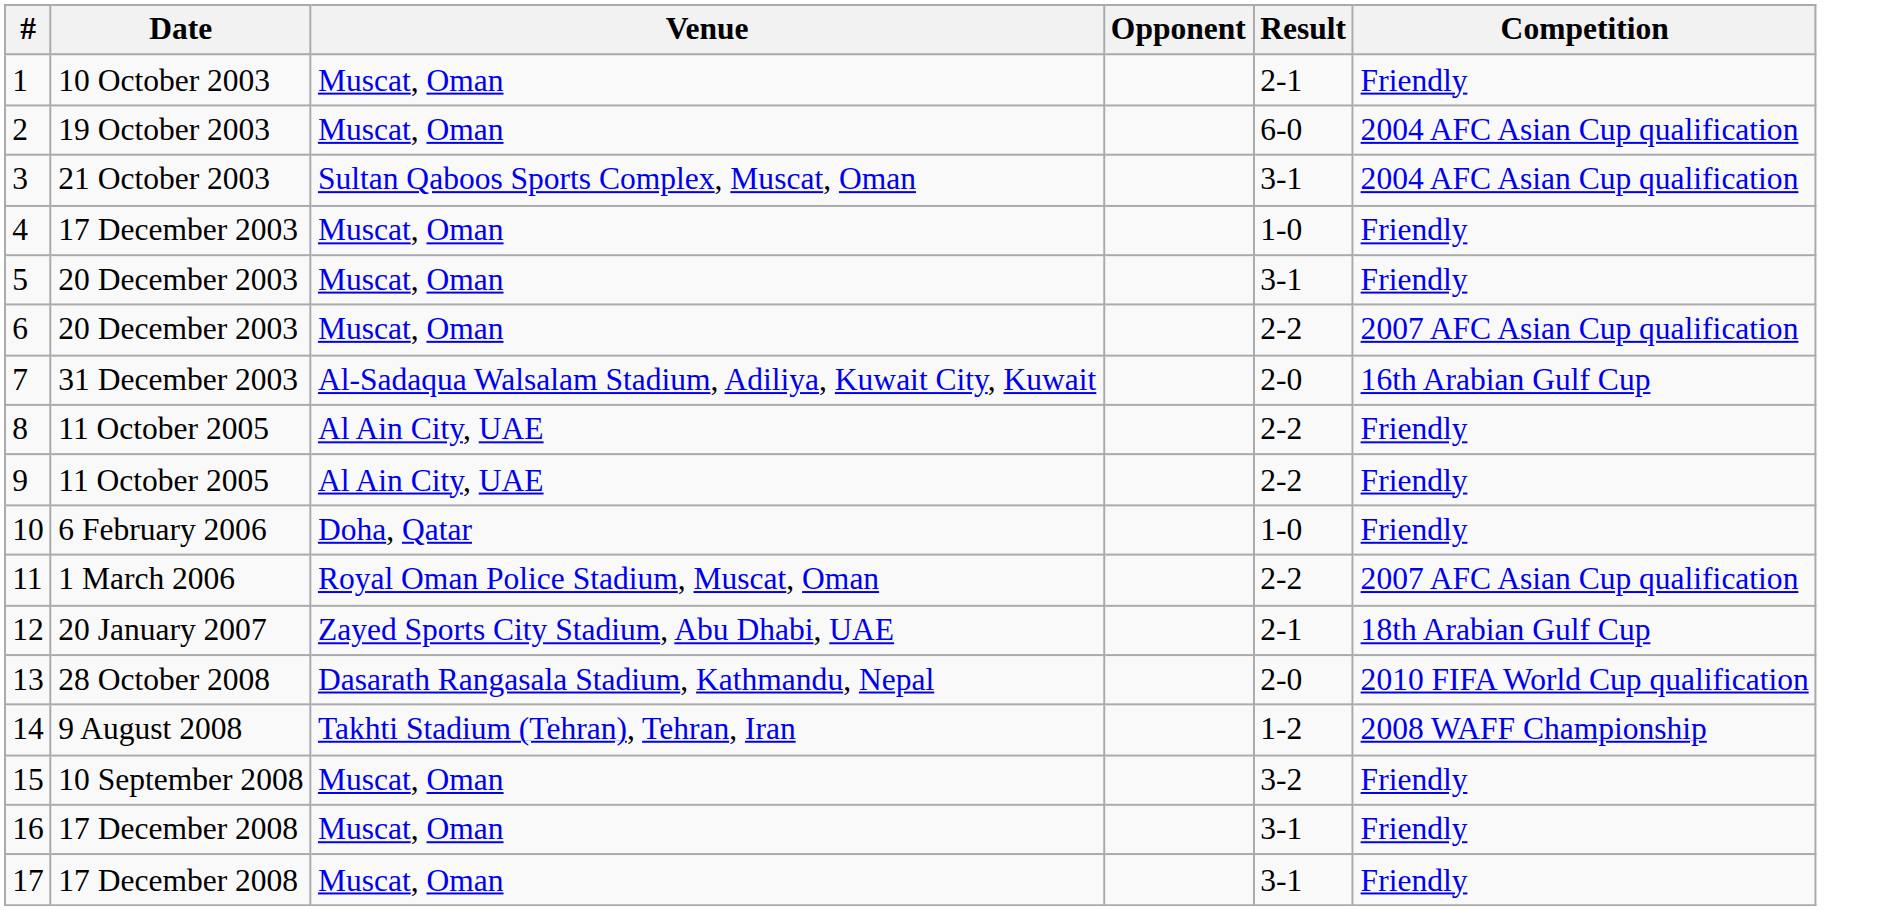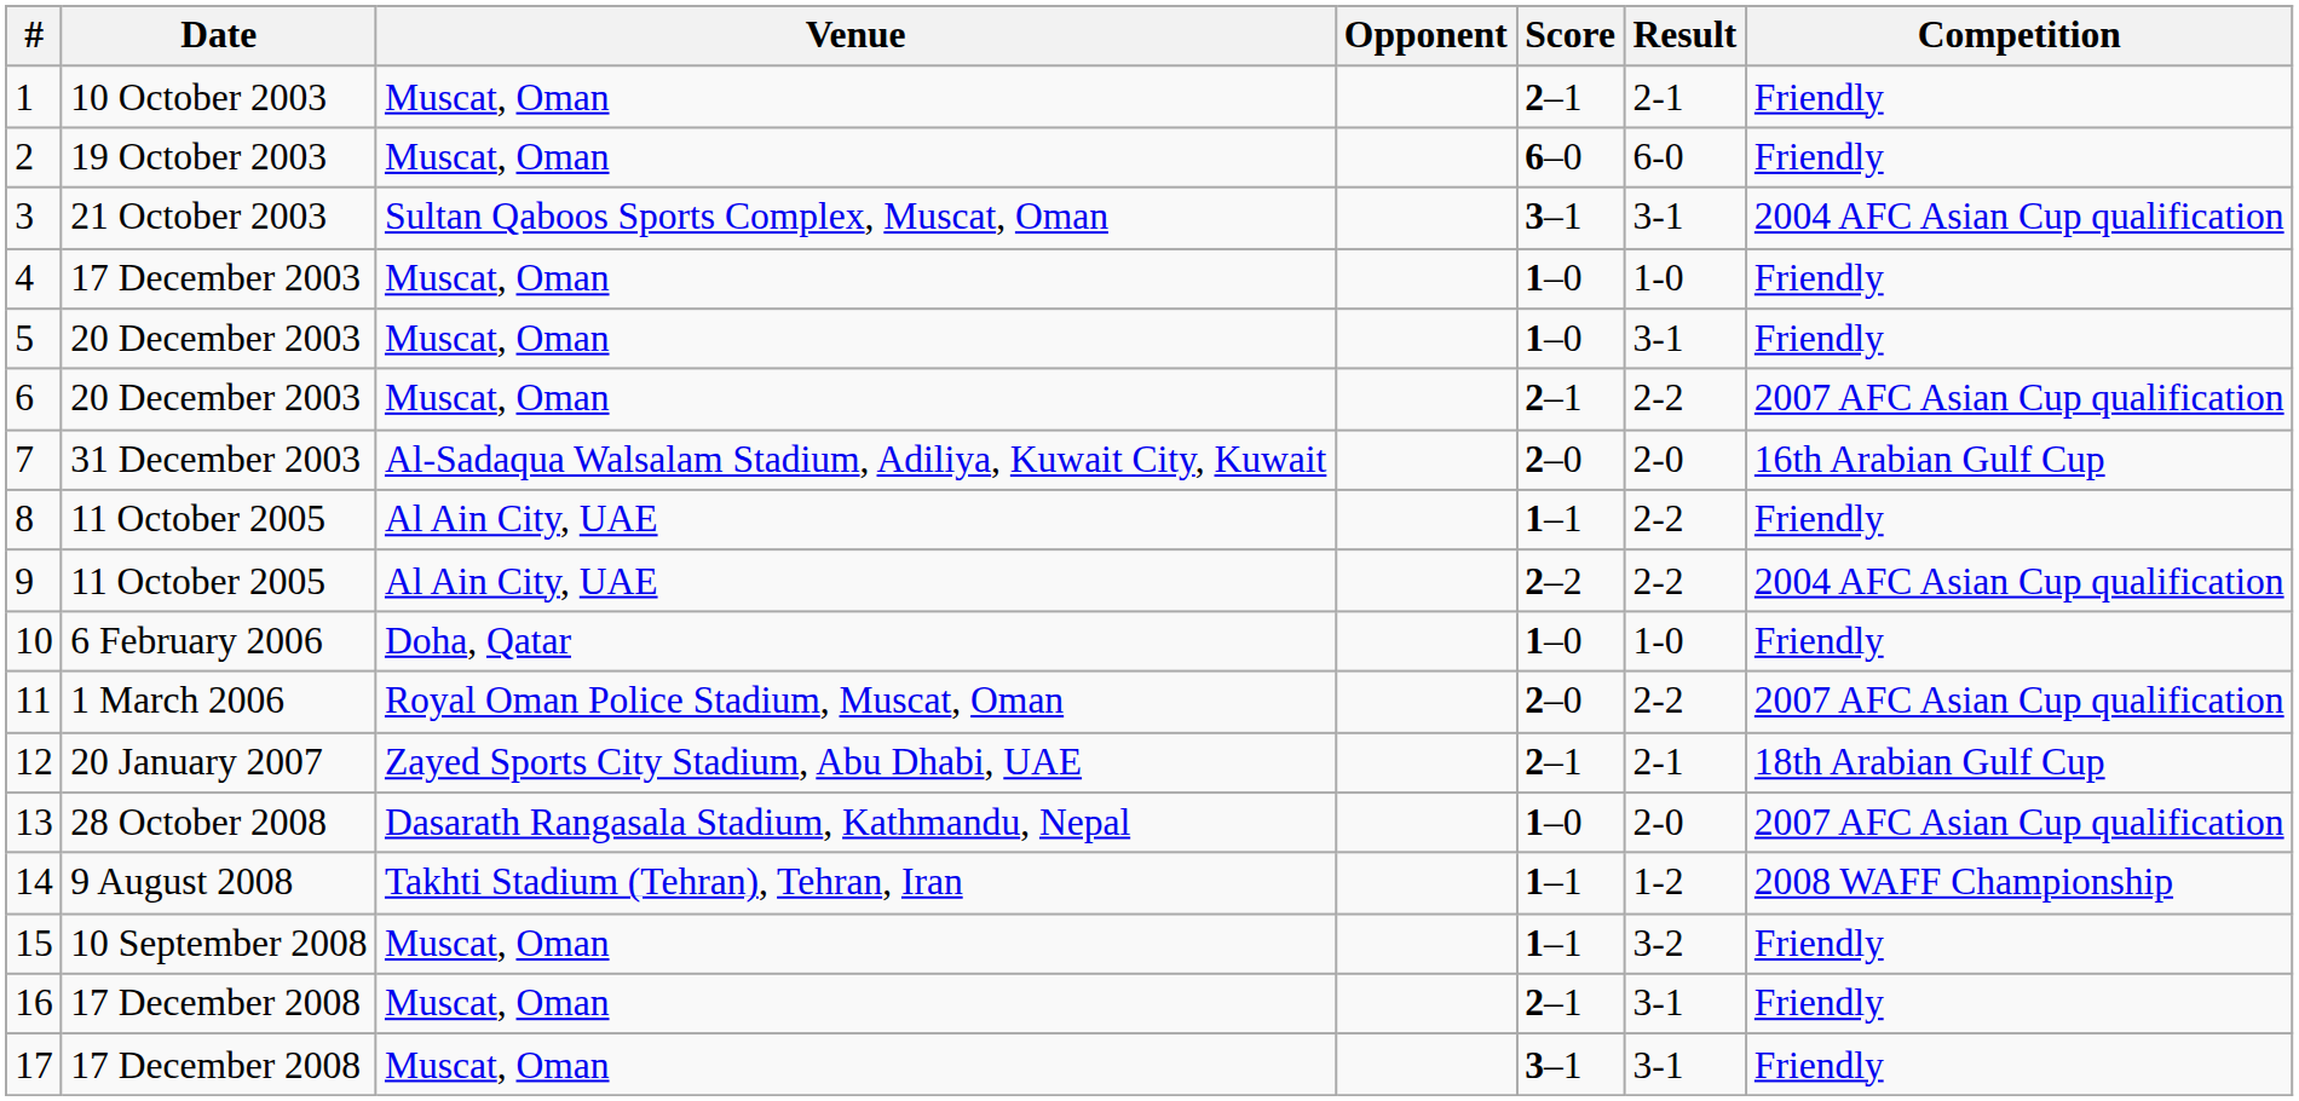+ column: Score | 2–1 | 6–0 | 3–1 | 1–0 | 1–0 | 2–1 | 2–0 | 1–1 | 2–2 | 1–0 | 2–0 | 2–1 | 1–0 | 1–1 | 1–1 | 2–1 | 3–1
2 | Competition: 2004 AFC Asian Cup qualification -> Friendly
9 | Competition: Friendly -> 2004 AFC Asian Cup qualification
13 | Competition: 2010 FIFA World Cup qualification -> 2007 AFC Asian Cup qualification
